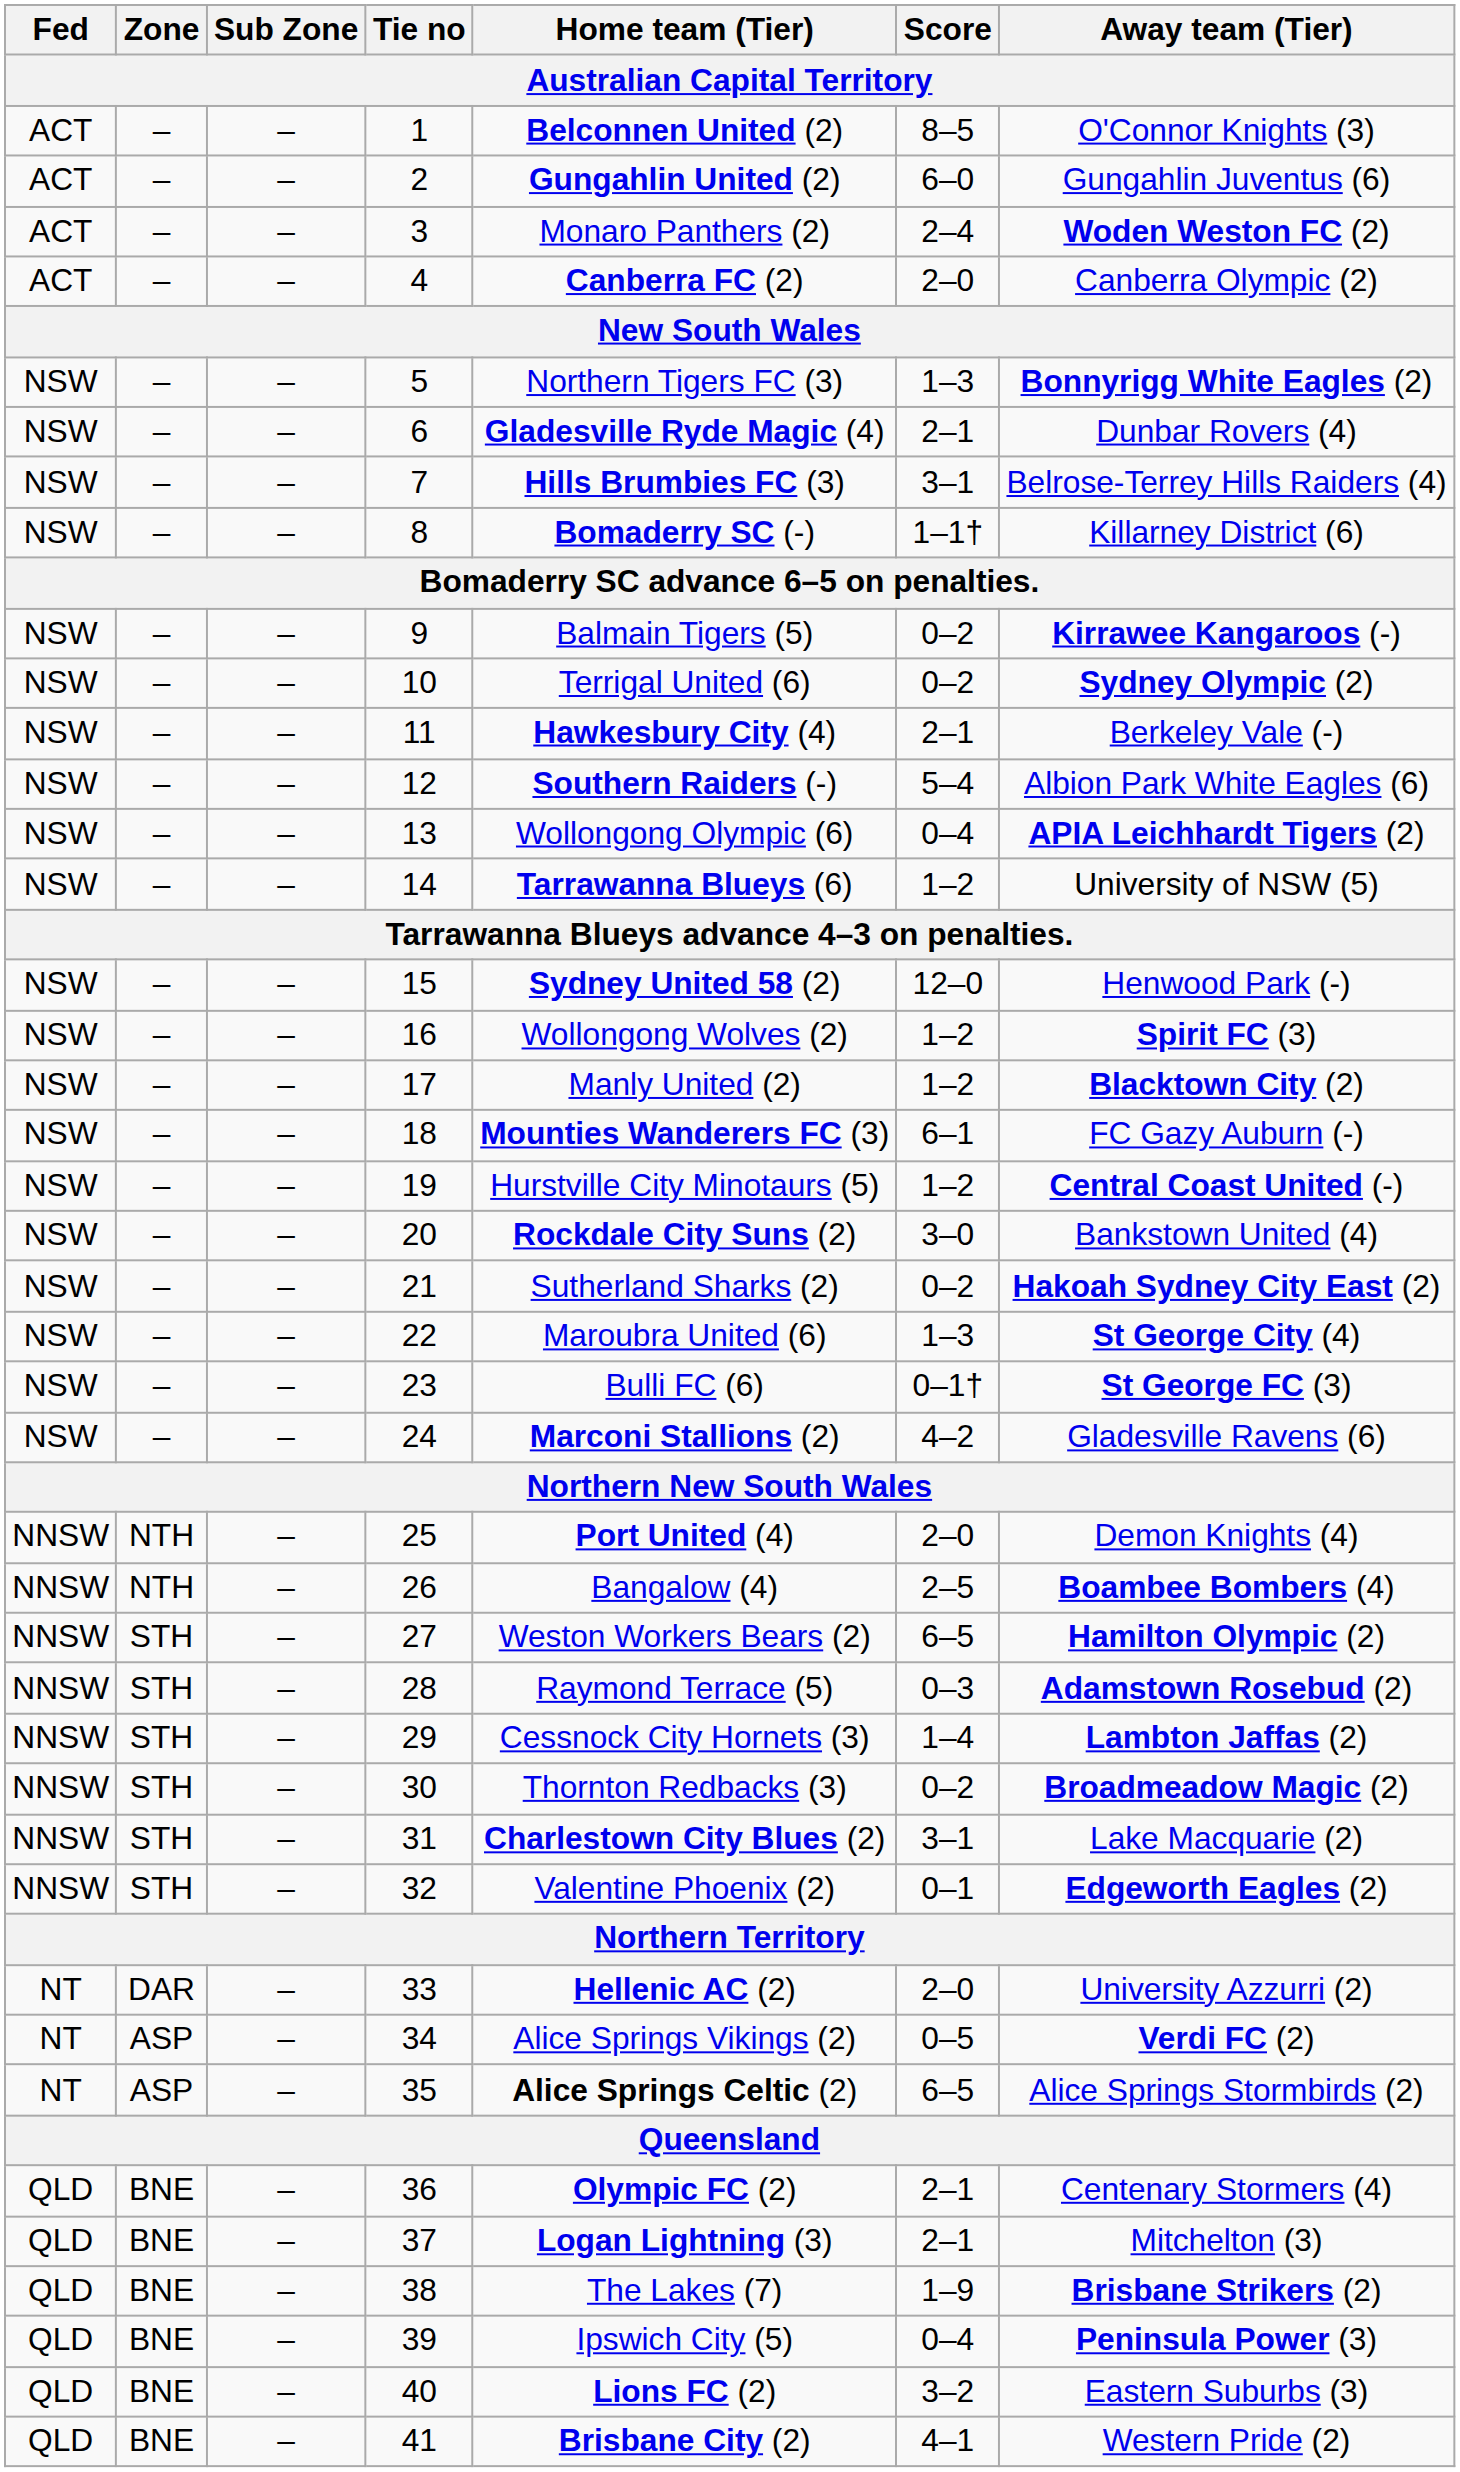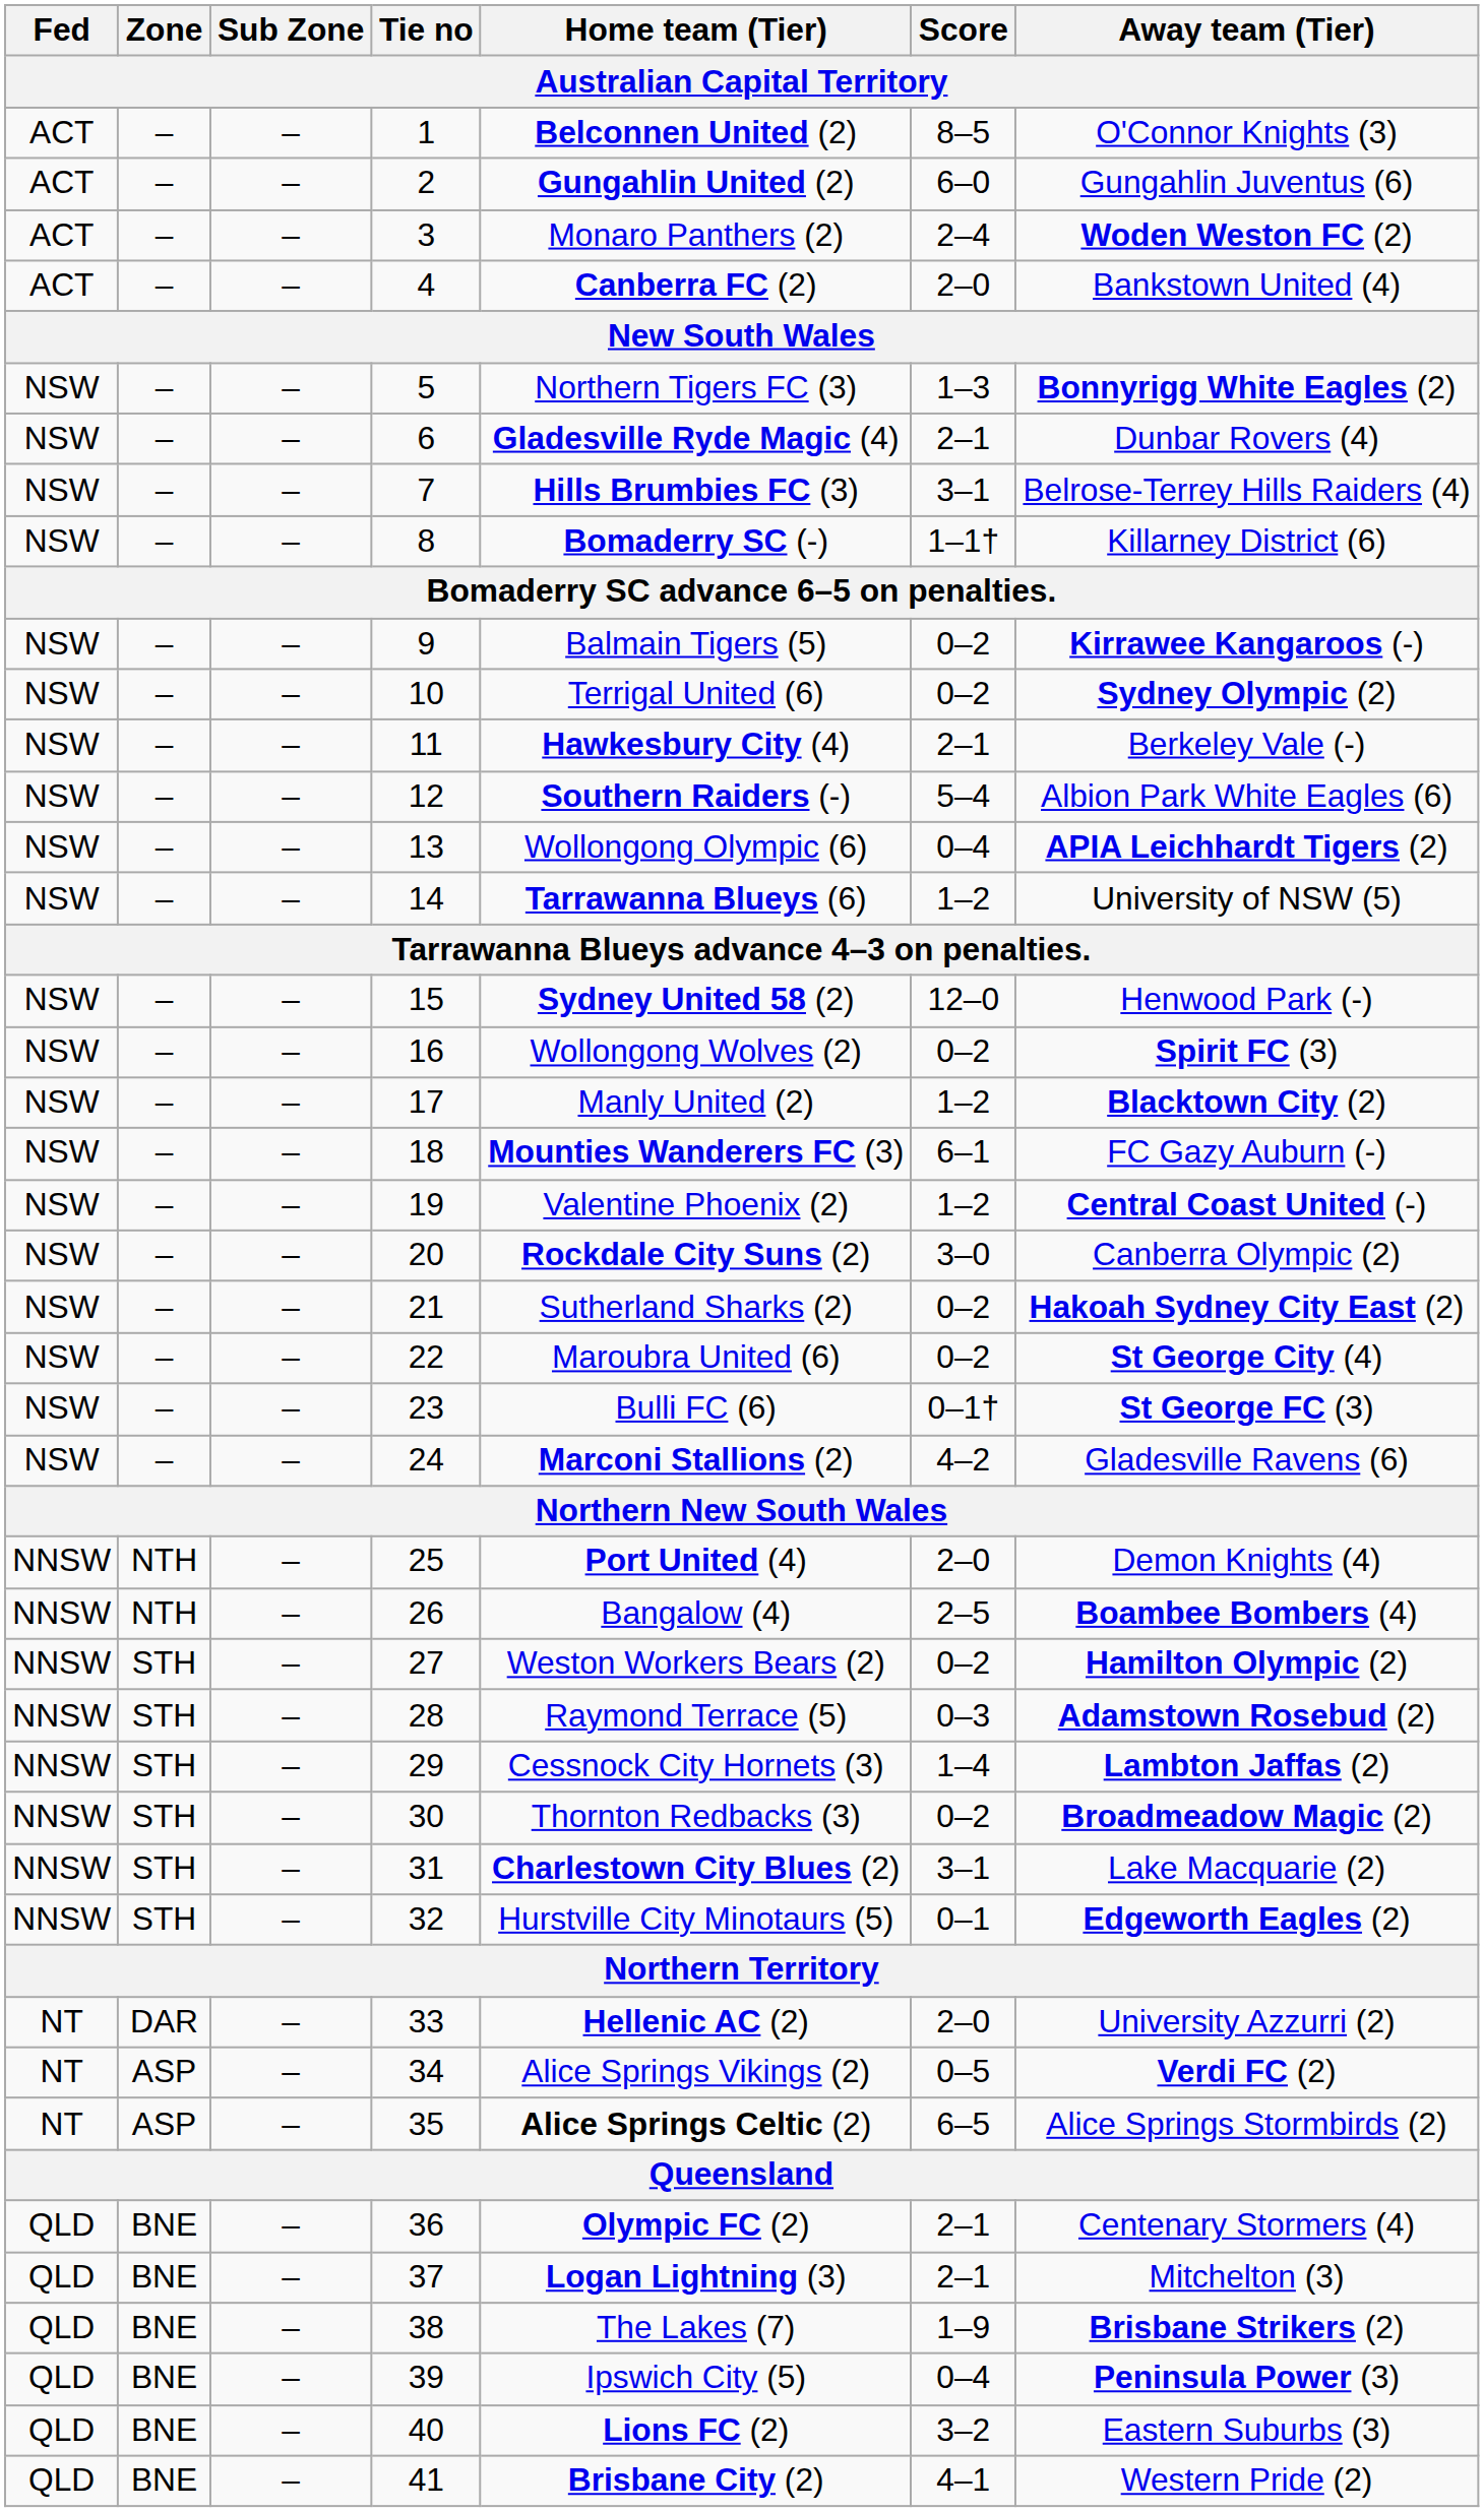4 | Away team (Tier): Canberra Olympic (2) -> Bankstown United (4)
16 | Score: 1–2 -> 0–2
19 | Home team (Tier): Hurstville City Minotaurs (5) -> Valentine Phoenix (2)
20 | Away team (Tier): Bankstown United (4) -> Canberra Olympic (2)
22 | Score: 1–3 -> 0–2
27 | Score: 6–5 -> 0–2
32 | Home team (Tier): Valentine Phoenix (2) -> Hurstville City Minotaurs (5)
